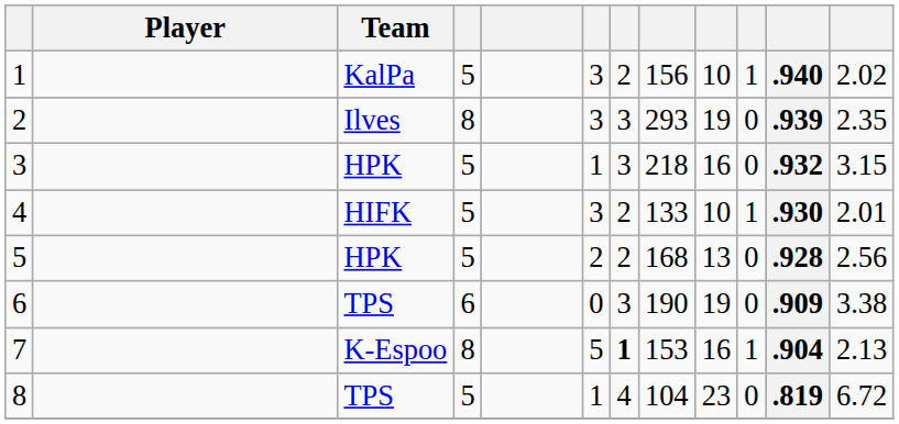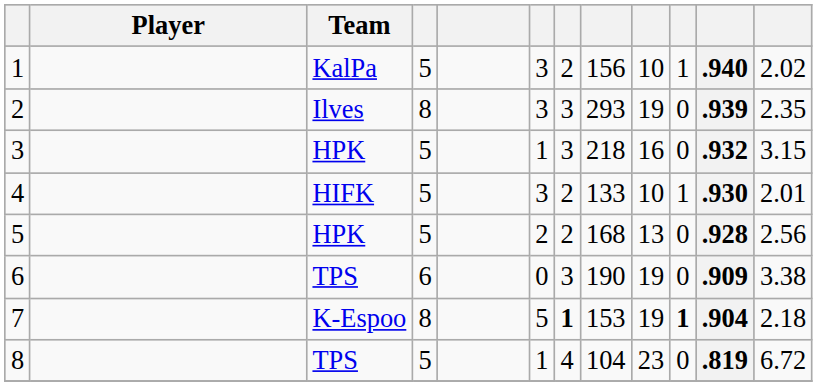7 | column 9: 16 -> 19
7 | column 10: normal -> bold
7 | column 12: 2.13 -> 2.18
